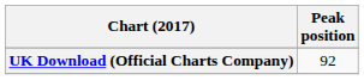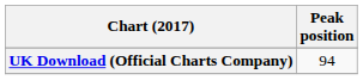UK Download (Official Charts Company) | Peak position: 92 -> 94
